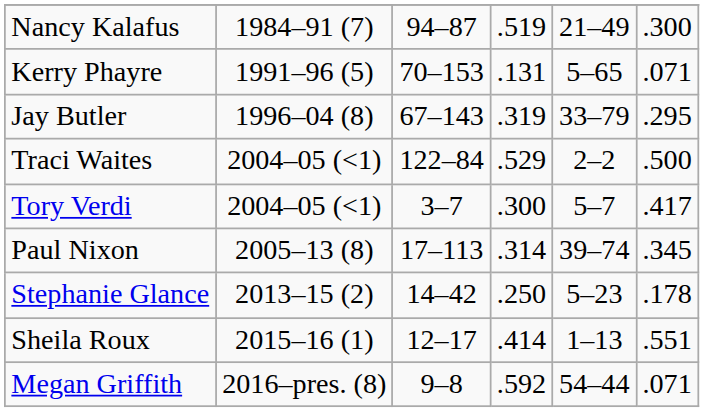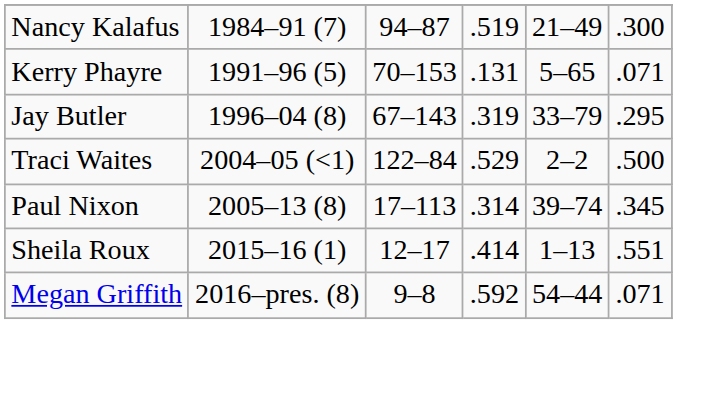- row: Tory Verdi | 2004–05 (<1) | 3–7 | .300 | 5–7 | .417
- row: Stephanie Glance | 2013–15 (2) | 14–42 | .250 | 5–23 | .178
